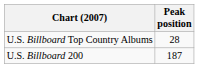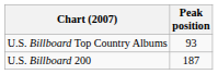U.S. Billboard Top Country Albums | Peak position: 28 -> 93
